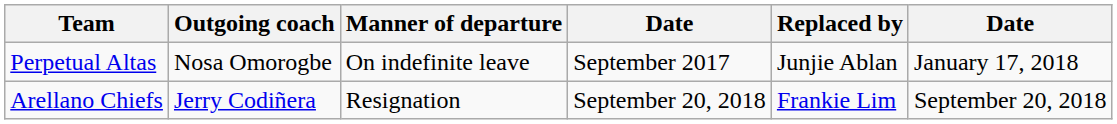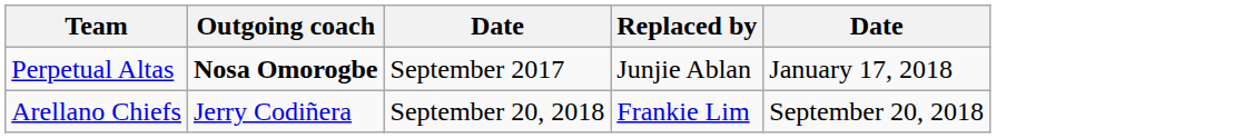- column: Manner of departure | On indefinite leave | Resignation
Perpetual Altas | Outgoing coach: normal -> bold
